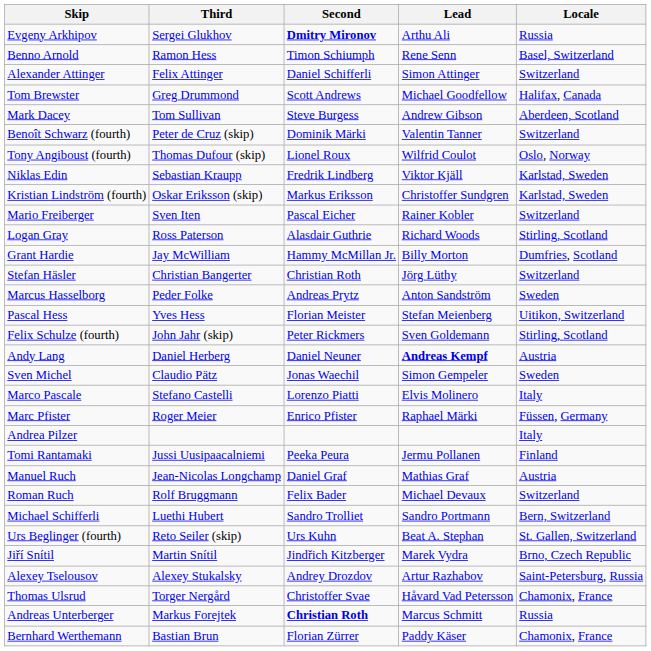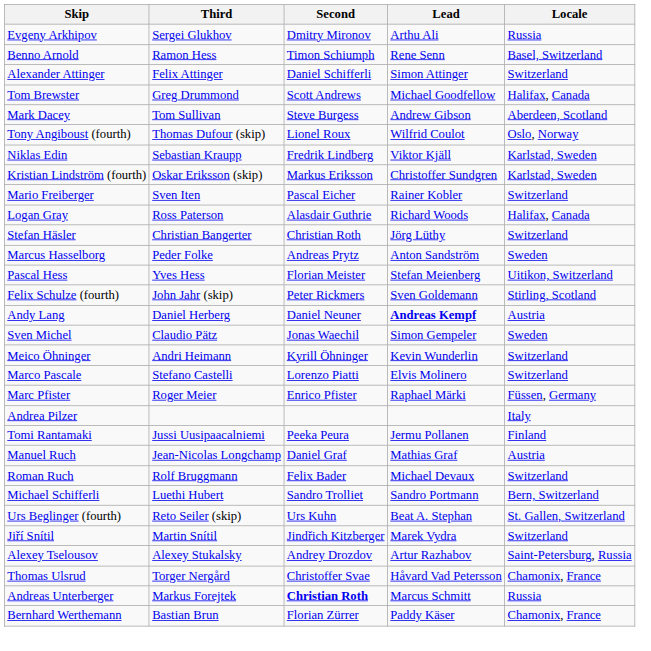Evgeny Arkhipov | Second: bold -> normal
- row: Benoît Schwarz (fourth) | Peter de Cruz (skip) | Dominik Märki | Valentin Tanner | Switzerland
Logan Gray | Locale: Stirling, Scotland -> Halifax, Canada
- row: Grant Hardie | Jay McWilliam | Hammy McMillan Jr. | Billy Morton | Dumfries, Scotland
+ row: Meico Öhninger | Andri Heimann | Kyrill Öhninger | Kevin Wunderlin | Switzerland
Marco Pascale | Locale: Italy -> Switzerland
Jiří Snítil | Locale: Brno, Czech Republic -> Switzerland
